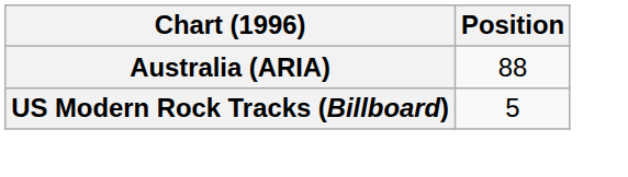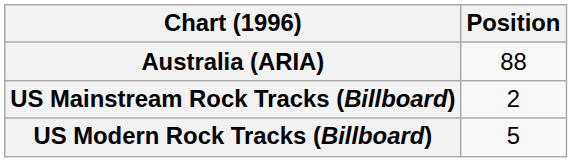+ row: US Mainstream Rock Tracks (Billboard) | 2
